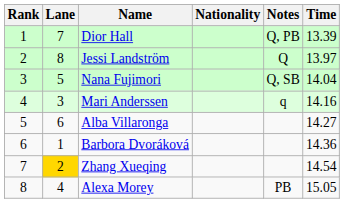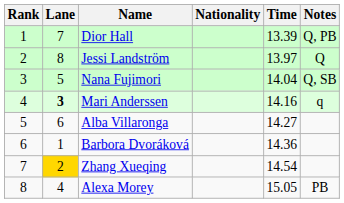columns swapped: Time <-> Notes
Mari Anderssen | Lane: normal -> bold
